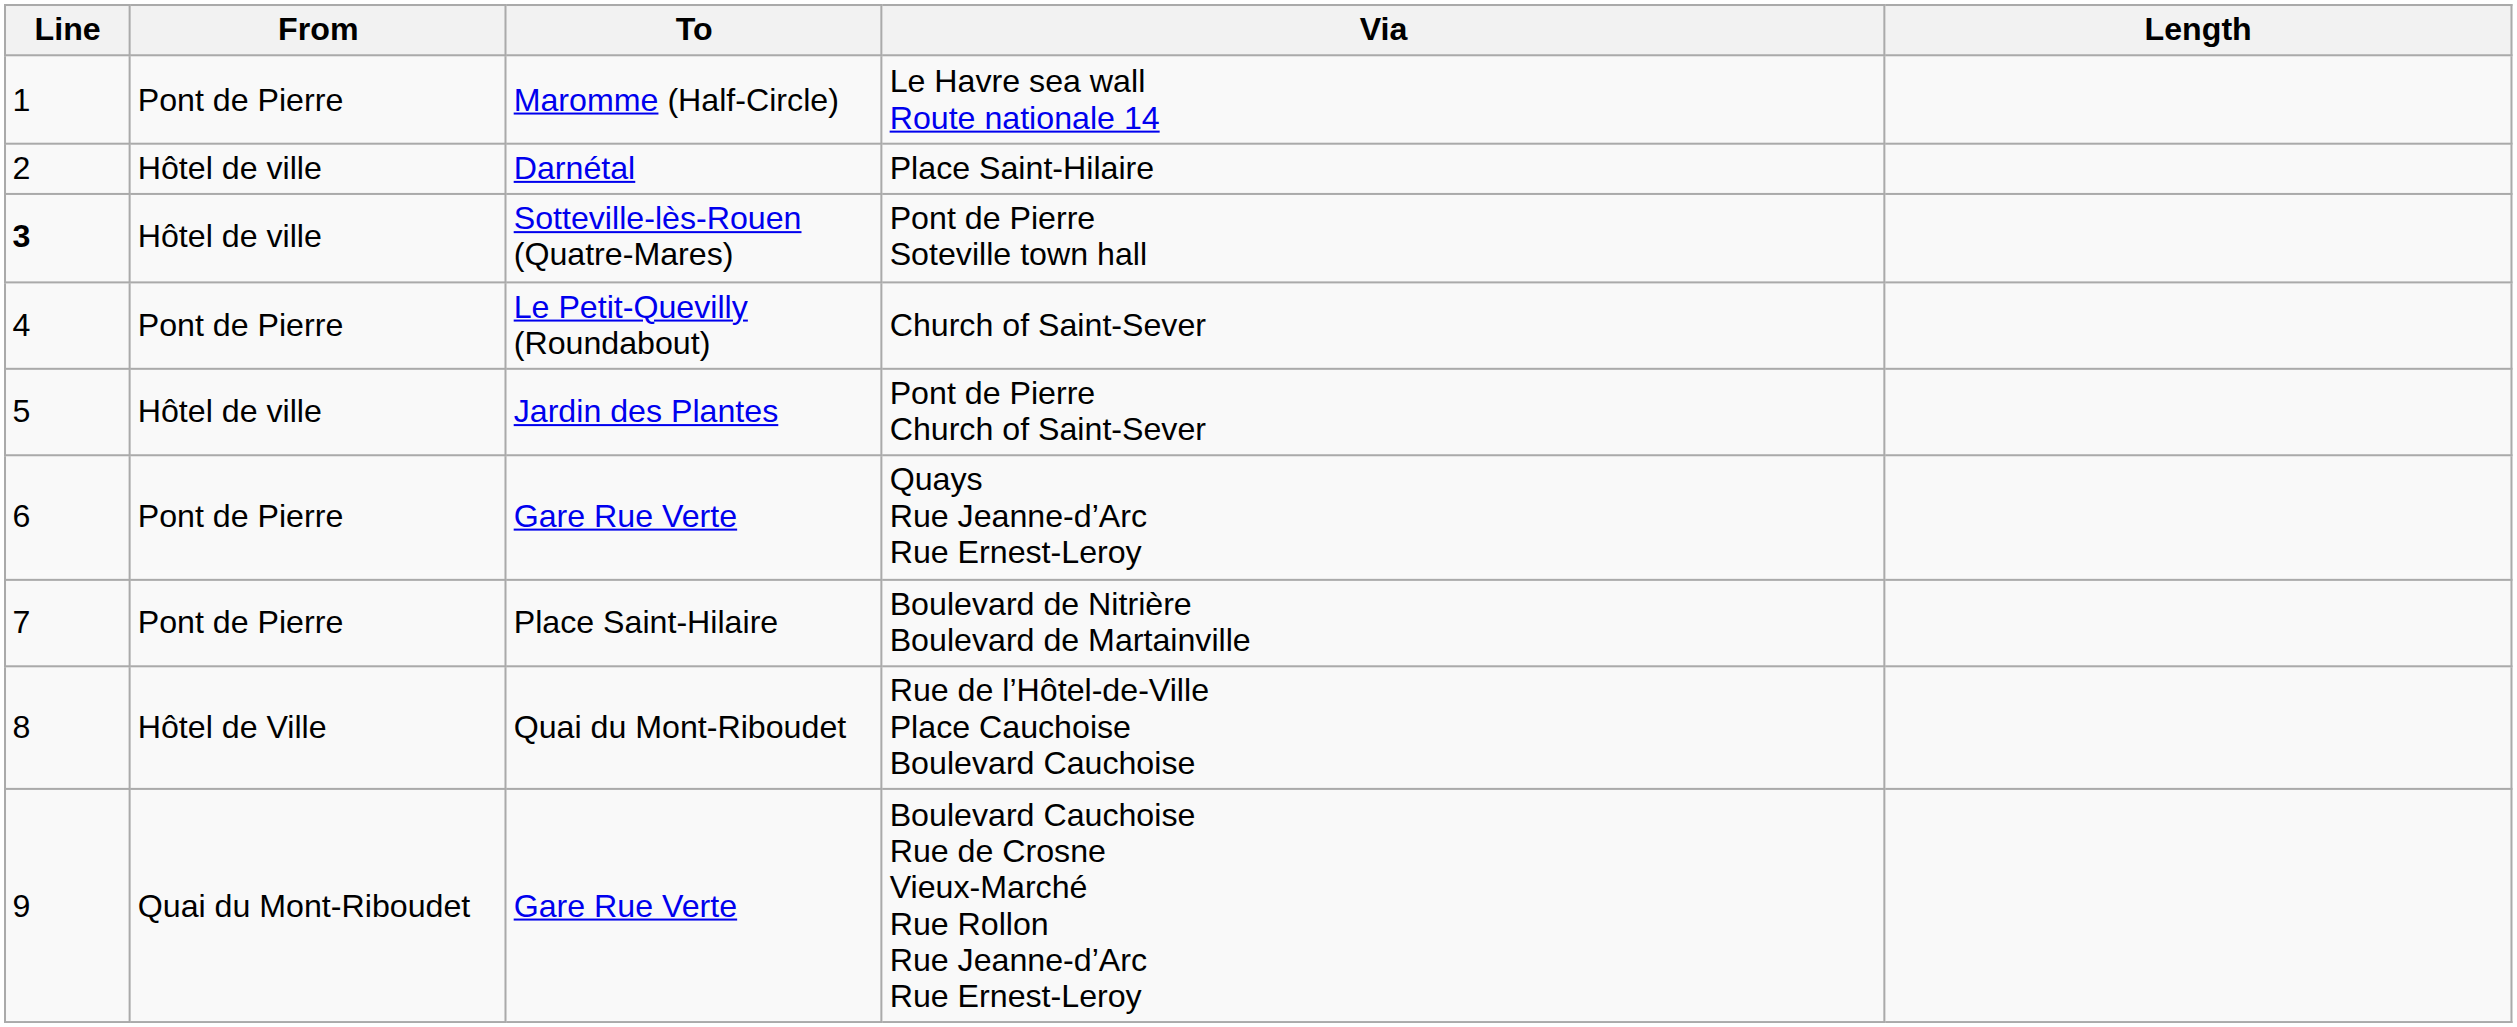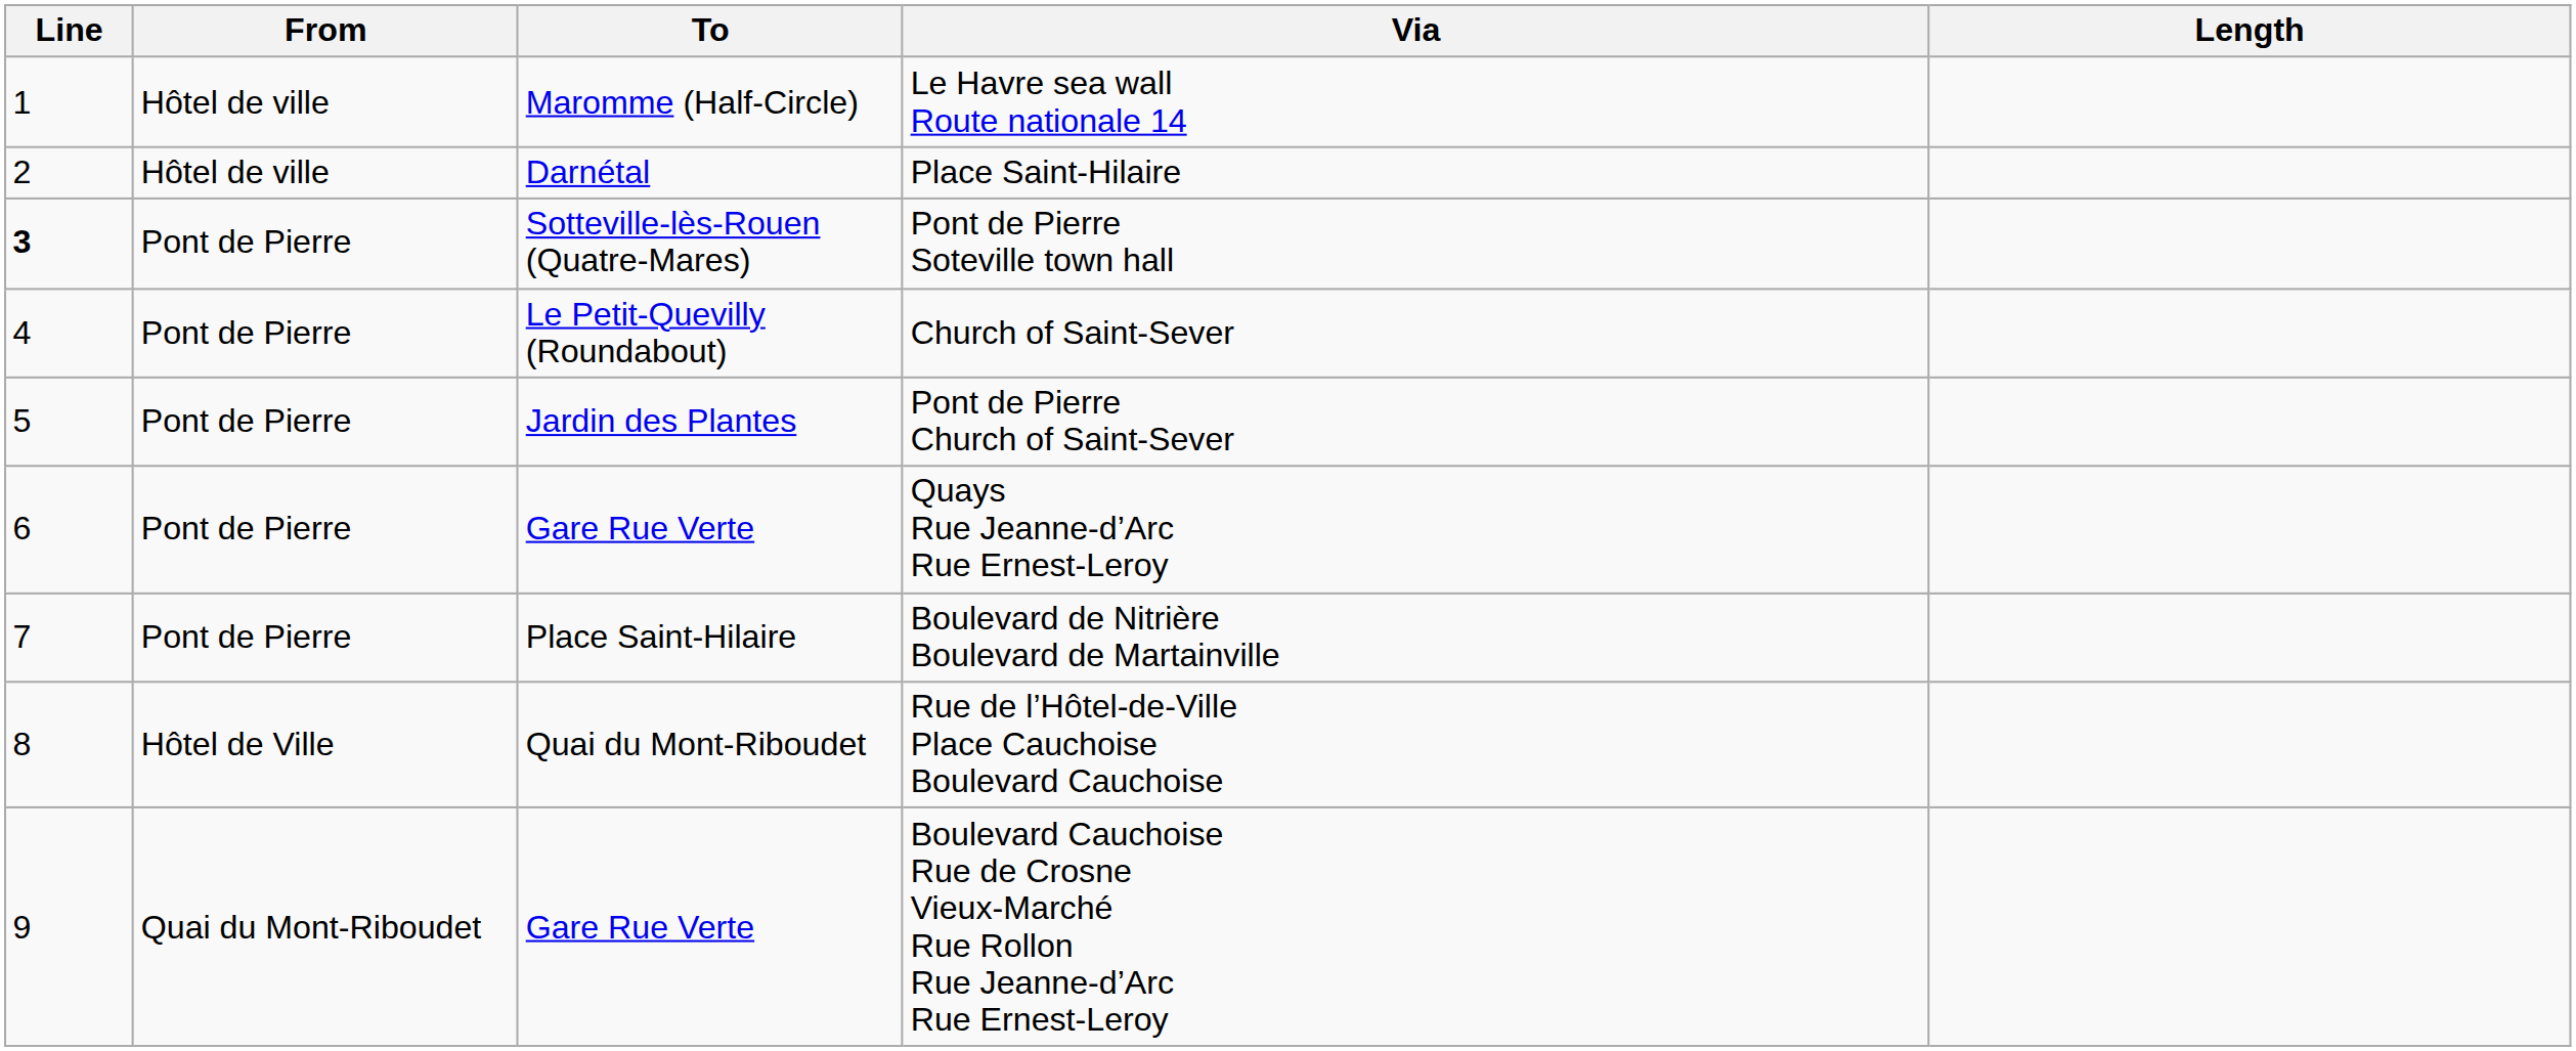Le Havre sea wall Route nationale 14 | From: Pont de Pierre -> Hôtel de ville
Pont de Pierre Soteville town hall | From: Hôtel de ville -> Pont de Pierre
Pont de Pierre Church of Saint-Sever | From: Hôtel de ville -> Pont de Pierre
